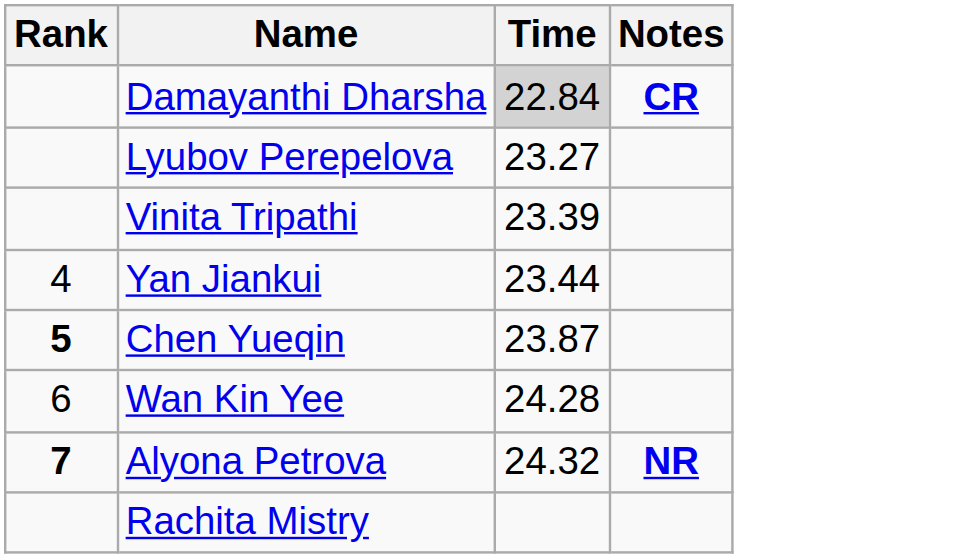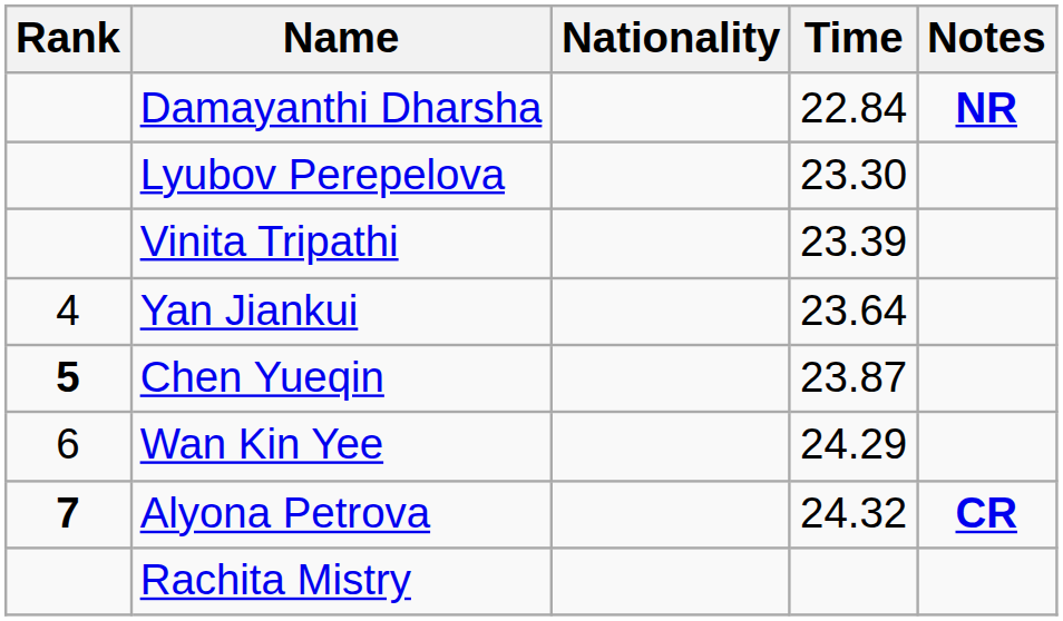+ column: Nationality
Damayanthi Dharsha | Time: lightgrey background -> no background
Damayanthi Dharsha | Notes: CR -> NR
Lyubov Perepelova | Time: 23.27 -> 23.30
Yan Jiankui | Time: 23.44 -> 23.64
Wan Kin Yee | Time: 24.28 -> 24.29
Alyona Petrova | Notes: NR -> CR
